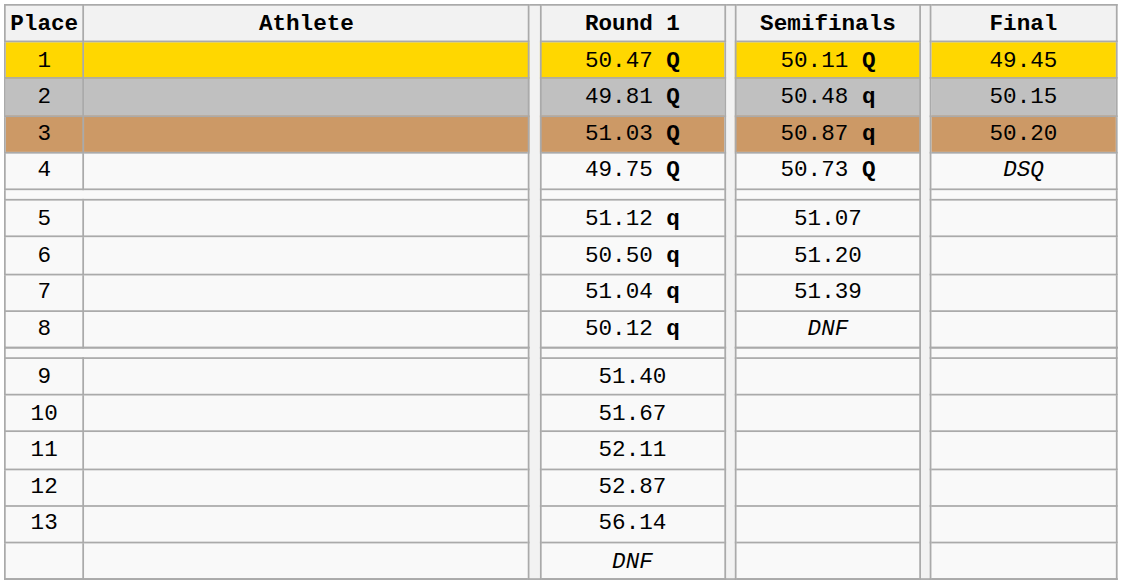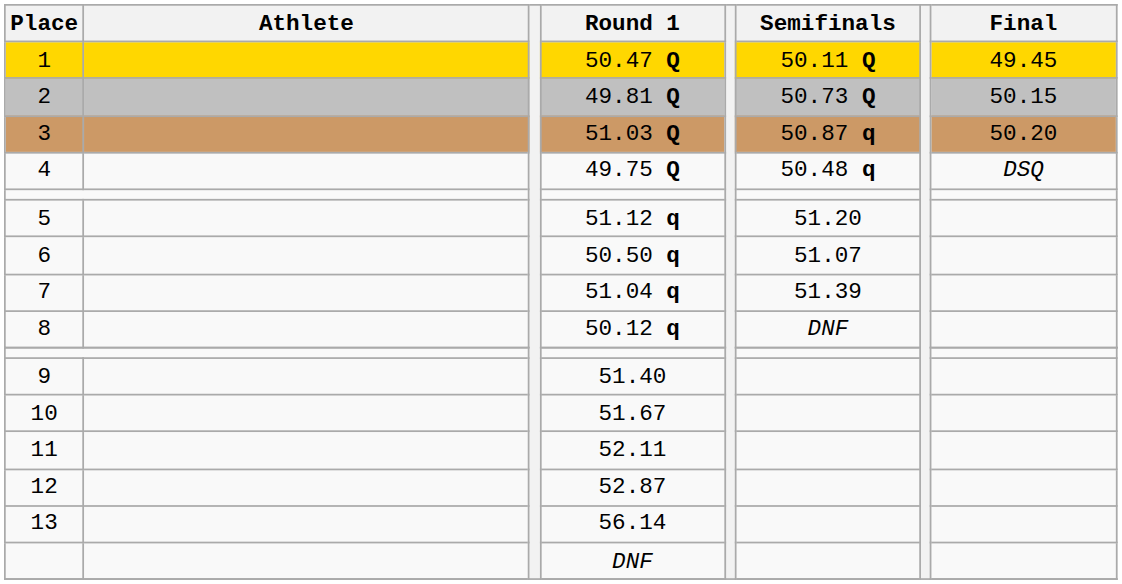49.81 Q | Semifinals: 50.48 q -> 50.73 Q
49.75 Q | Semifinals: 50.73 Q -> 50.48 q
51.12 q | Semifinals: 51.07 -> 51.20
50.50 q | Semifinals: 51.20 -> 51.07
